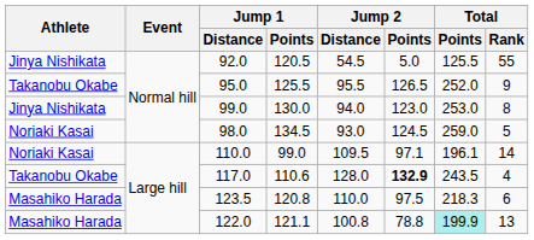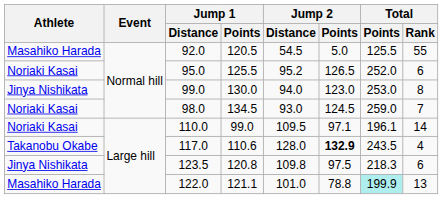92.0 | Athlete: Jinya Nishikata -> Masahiko Harada
95.0 | Athlete: Takanobu Okabe -> Noriaki Kasai
95.0 | Jump 2 / Distance: 95.5 -> 95.2
95.0 | Total / Rank: 9 -> 6
98.0 | Total / Rank: 5 -> 7
123.5 | Athlete: Masahiko Harada -> Jinya Nishikata
123.5 | Jump 2 / Distance: 110.0 -> 109.8
122.0 | Jump 2 / Distance: 100.8 -> 101.0
